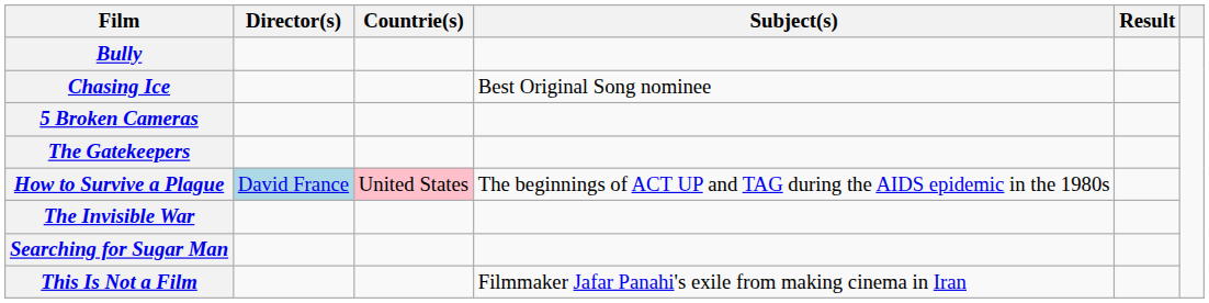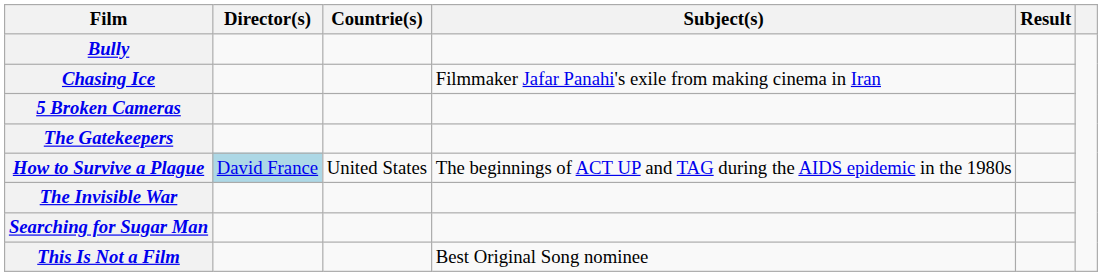Chasing Ice | Subject(s): Best Original Song nominee -> Filmmaker Jafar Panahi's exile from making cinema in Iran
How to Survive a Plague | Countrie(s): pink background -> no background
This Is Not a Film | Subject(s): Filmmaker Jafar Panahi's exile from making cinema in Iran -> Best Original Song nominee
